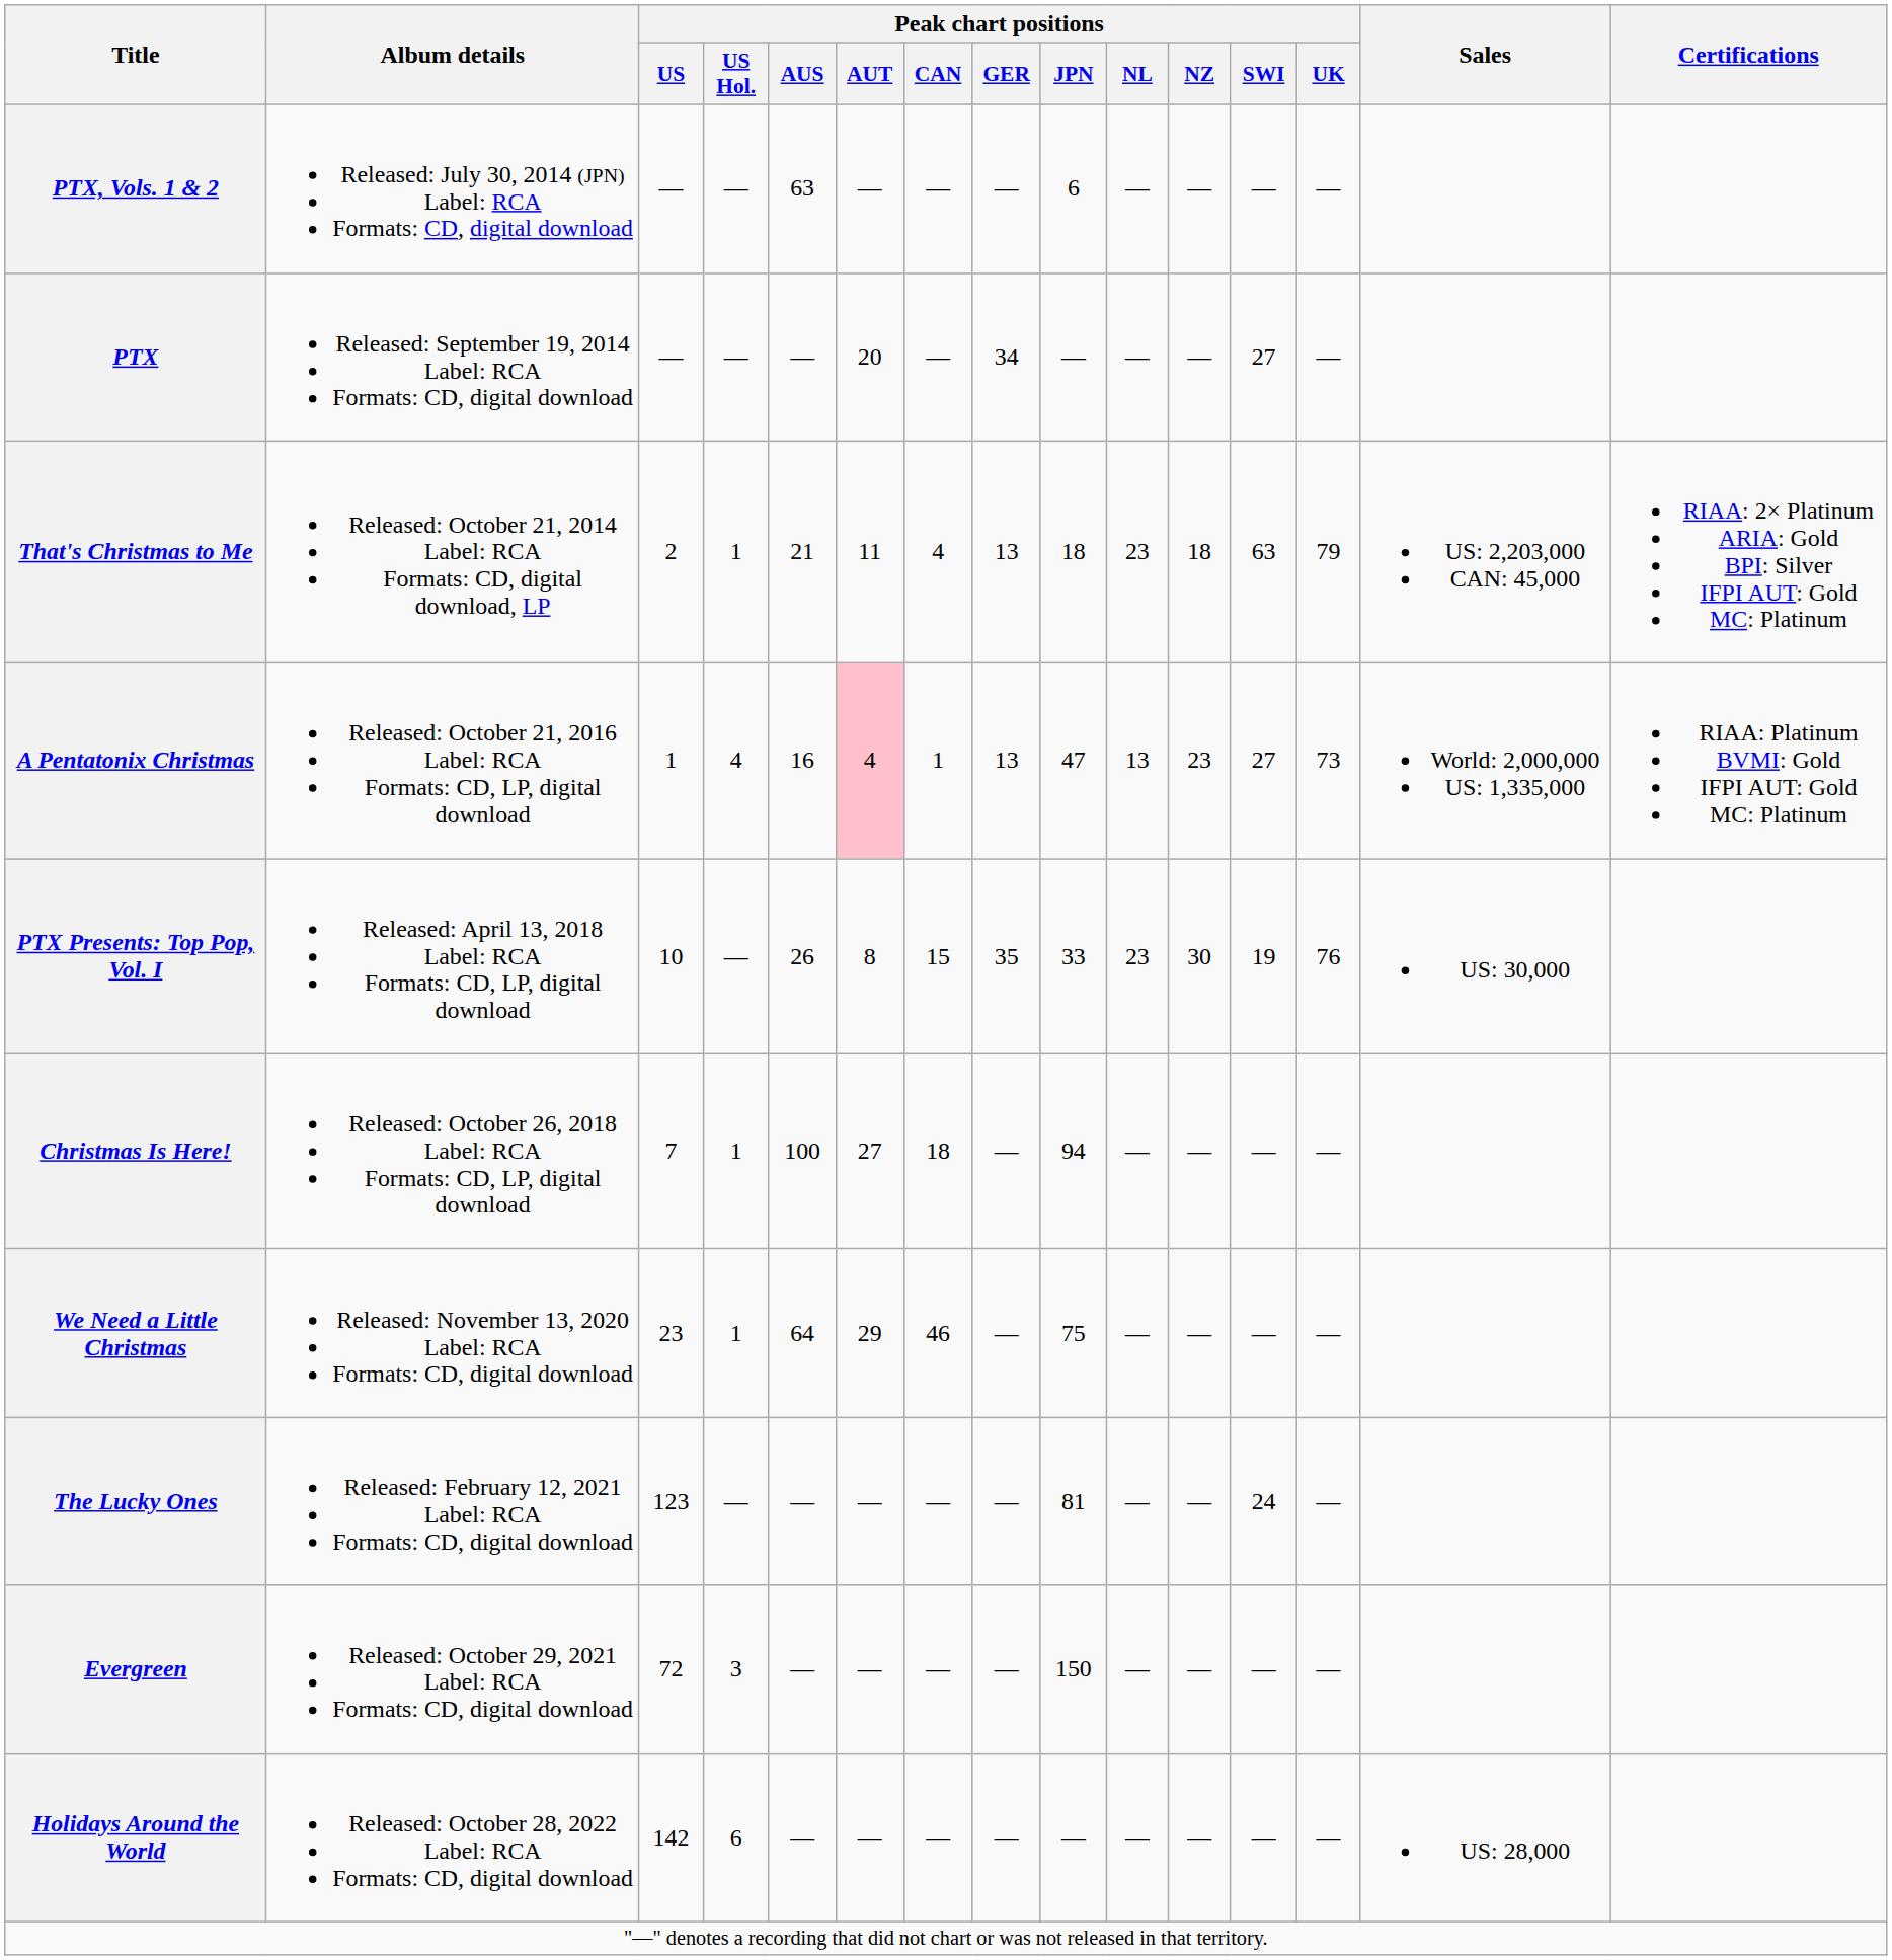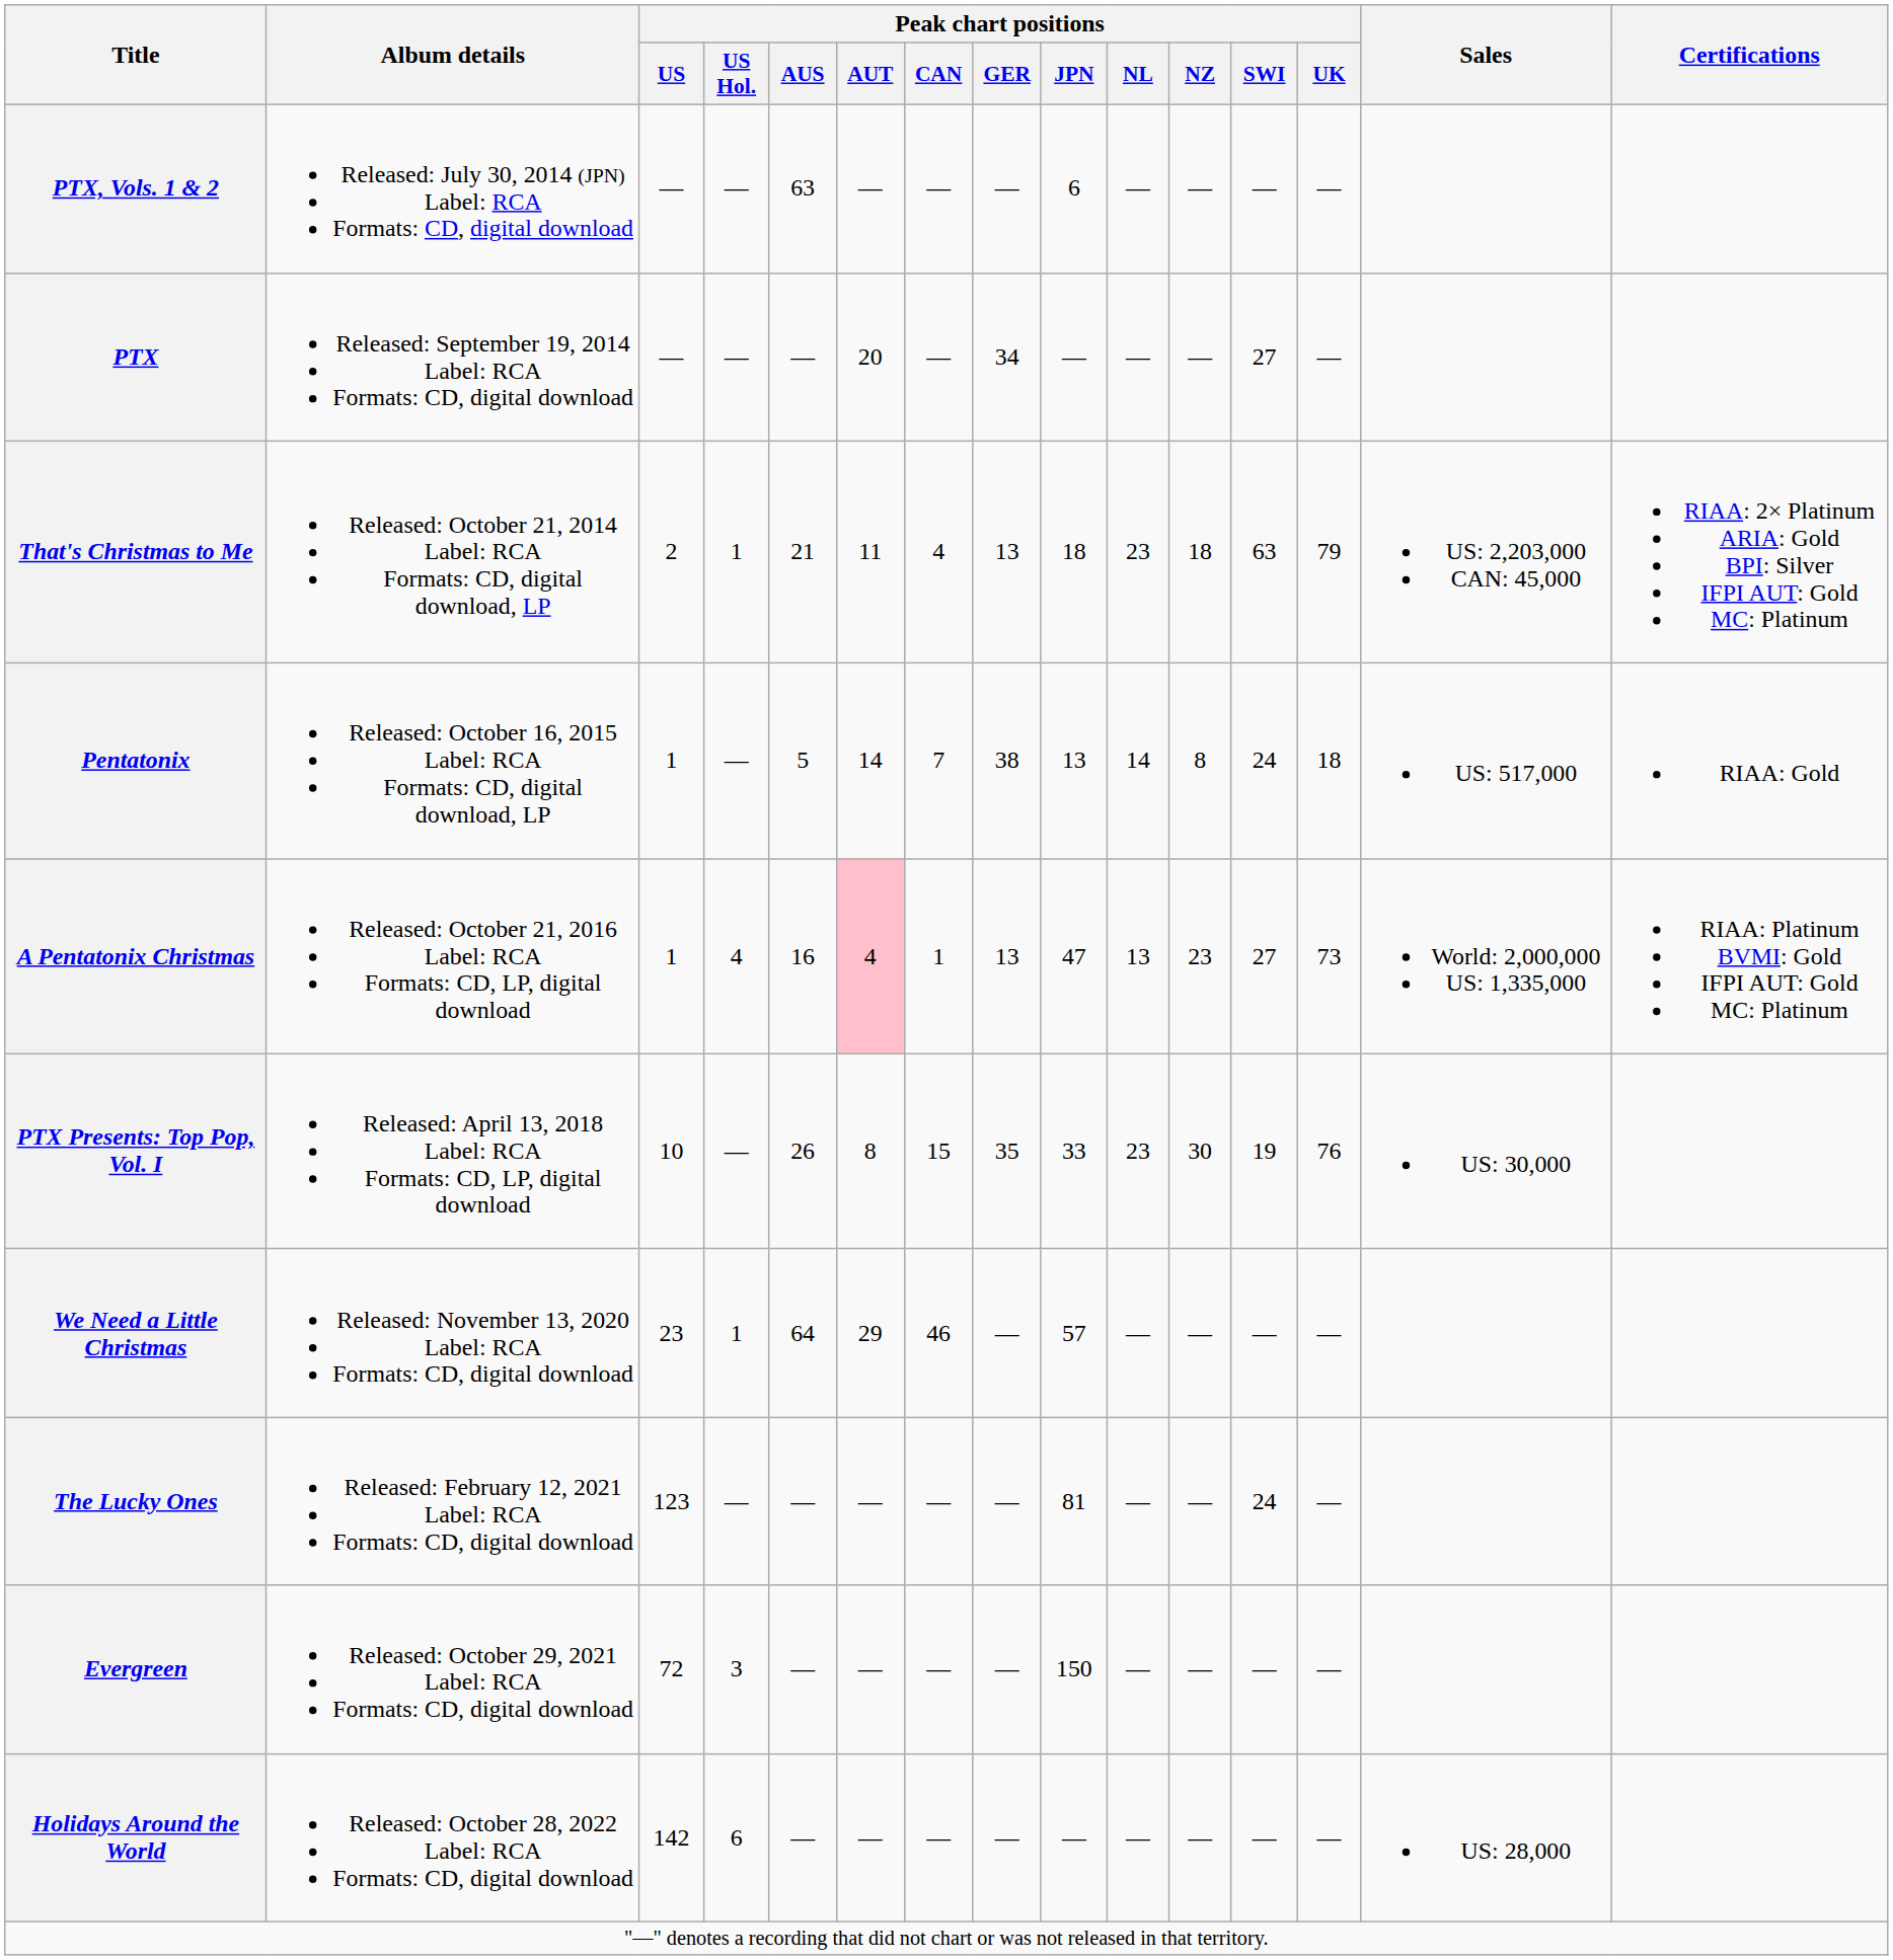+ row: Pentatonix | Released: October 16, 2015 Label: RCA Formats: CD, digital download, LP | 1 | — | 5 | 14 | 7 | 38 | 13 | 14 | 8 | 24 | 18 | US: 517,000 | RIAA: Gold
- row: Christmas Is Here! | Released: October 26, 2018 Label: RCA Formats: CD, LP, digital download | 7 | 1 | 100 | 27 | 18 | — | 94 | — | — | — | —
We Need a Little Christmas | Peak chart positions / JPN: 75 -> 57
